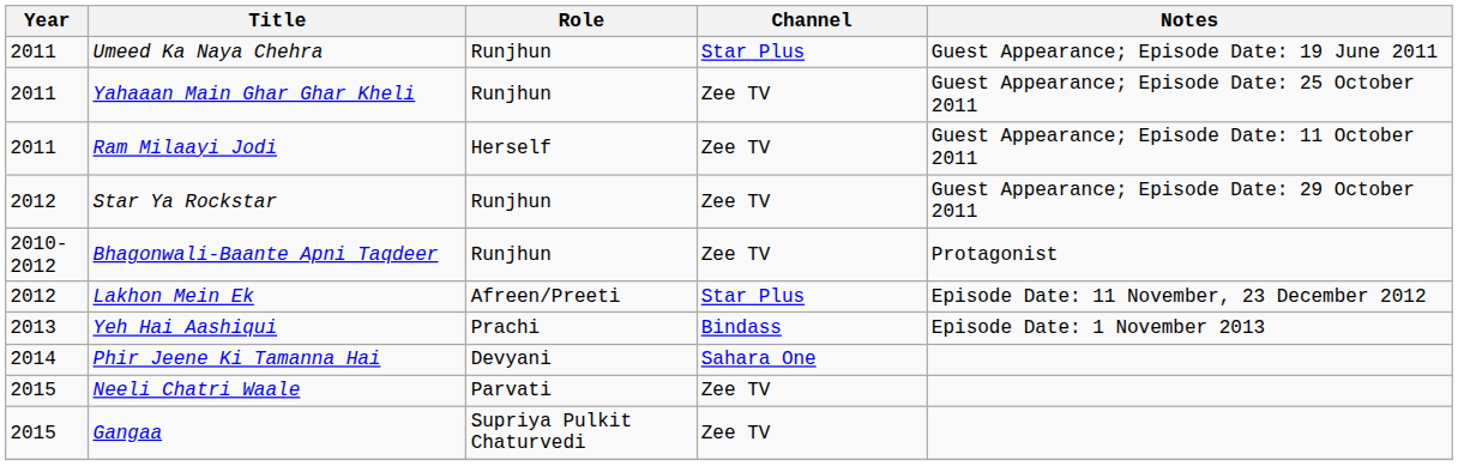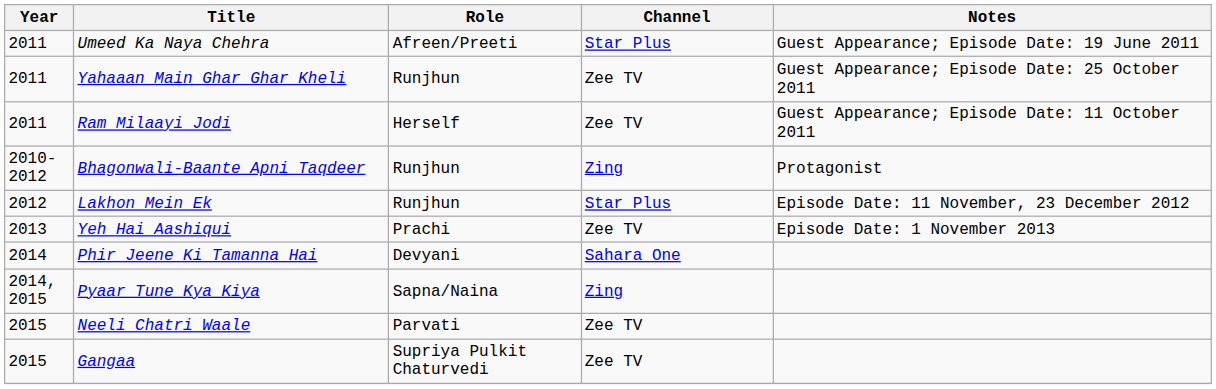Umeed Ka Naya Chehra | Role: Runjhun -> Afreen/Preeti
- row: 2012 | Star Ya Rockstar | Runjhun | Zee TV | Guest Appearance; Episode Date: 29 October 2011
Bhagonwali-Baante Apni Taqdeer | Channel: Zee TV -> Zing
Lakhon Mein Ek | Role: Afreen/Preeti -> Runjhun
Yeh Hai Aashiqui | Channel: Bindass -> Zee TV
+ row: 2014, 2015 | Pyaar Tune Kya Kiya | Sapna/Naina | Zing
